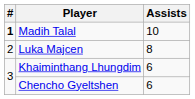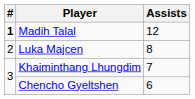Madih Talal | Assists: 10 -> 12
Khaiminthang Lhungdim | Assists: 6 -> 7
